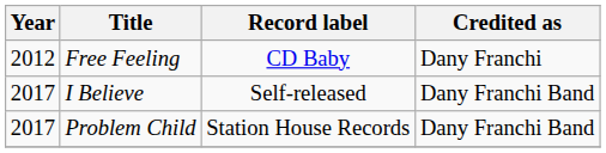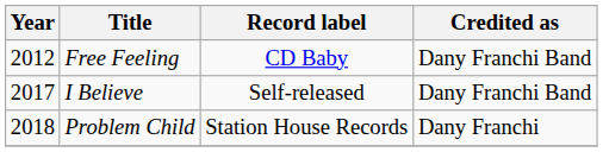Free Feeling | Credited as: Dany Franchi -> Dany Franchi Band
Problem Child | Year: 2017 -> 2018
Problem Child | Credited as: Dany Franchi Band -> Dany Franchi
